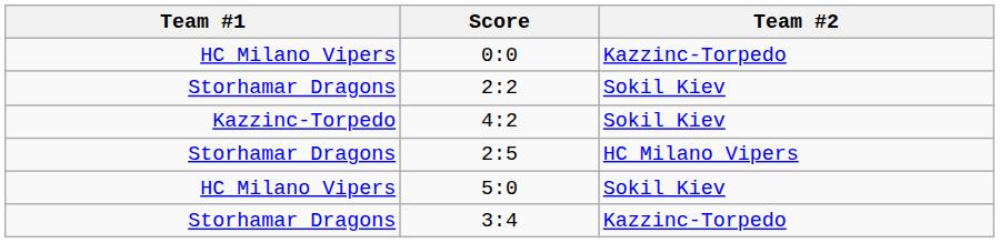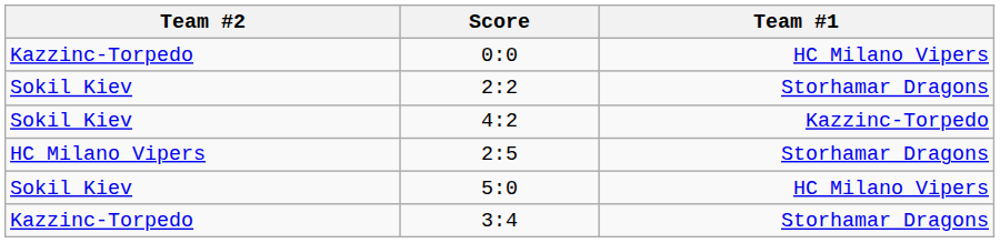columns swapped: Team #1 <-> Team #2
